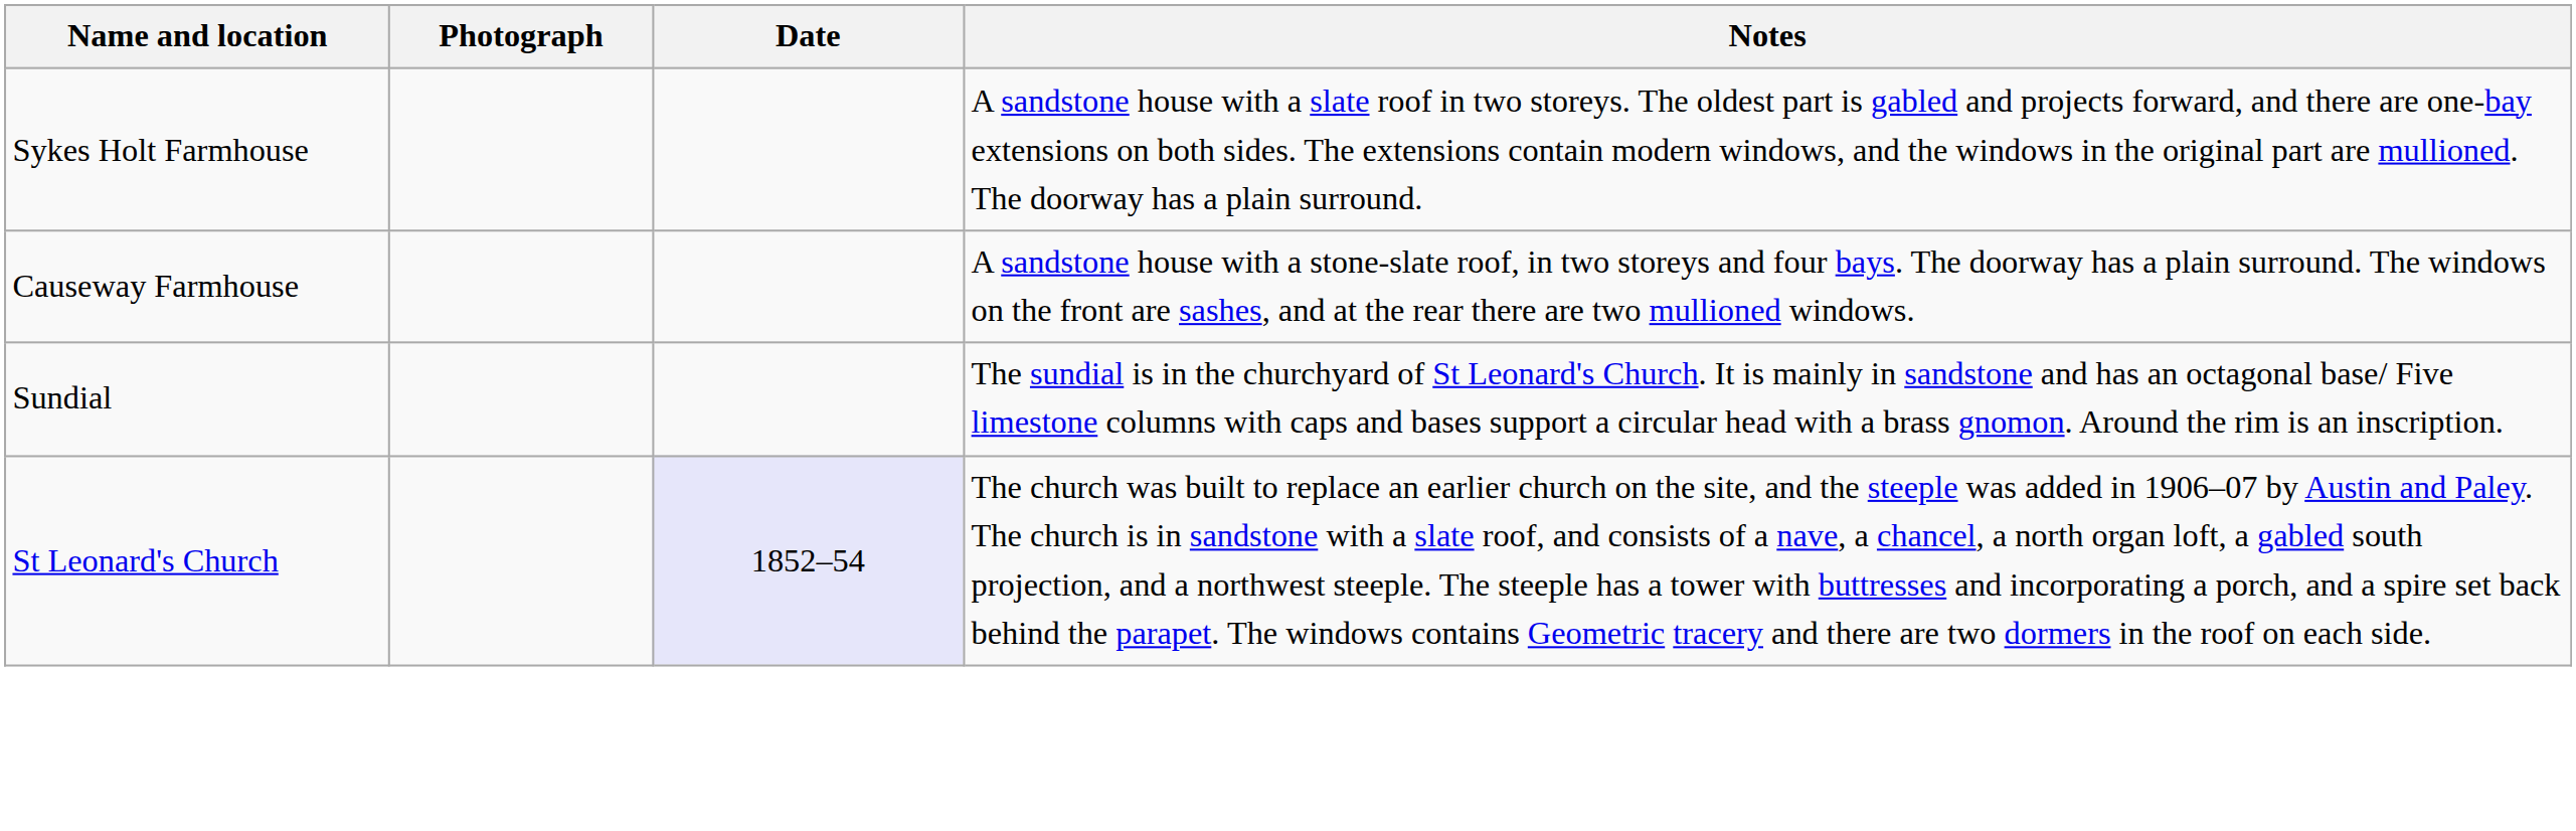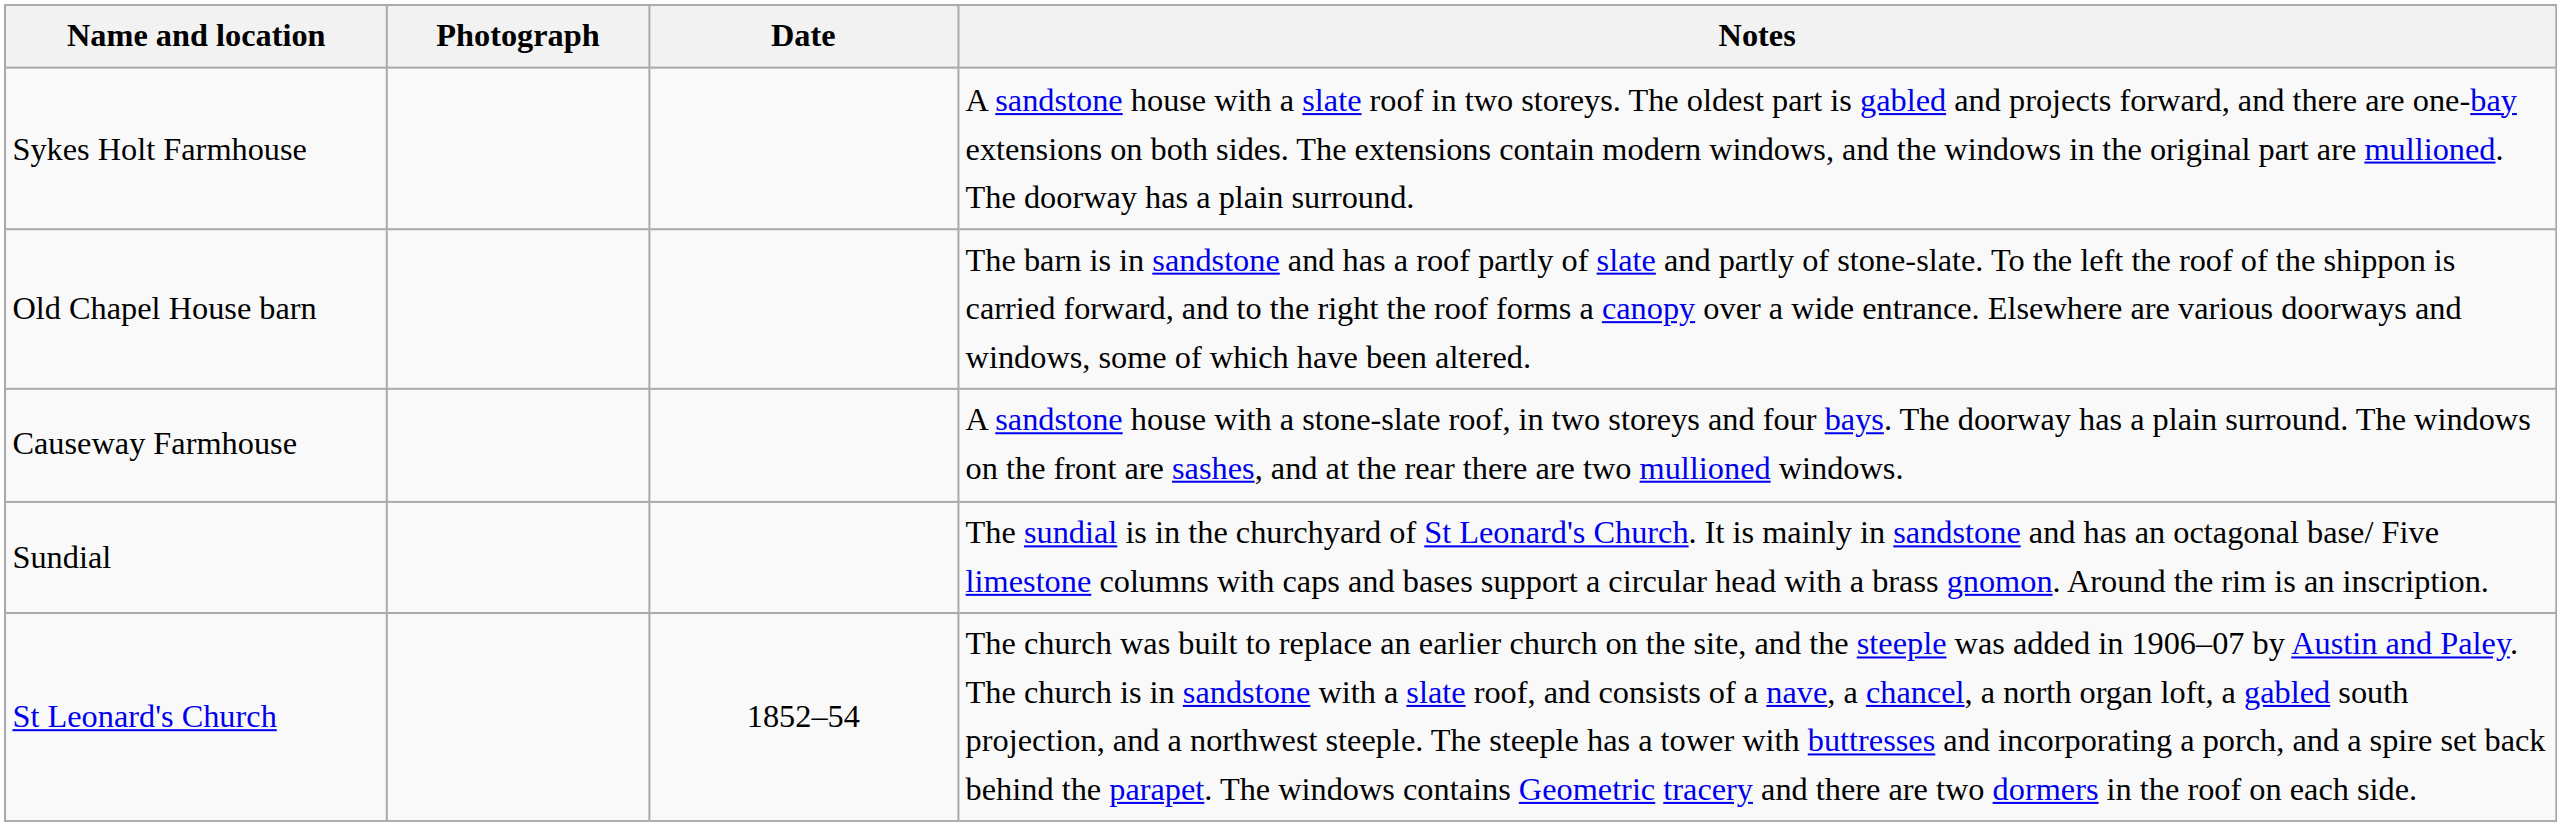+ row: Old Chapel House barn | The barn is in sandstone and has a roof partly of slate and partly of stone-slate. To the left the roof of the shippon is carried forward, and to the right the roof forms a canopy over a wide entrance. Elsewhere are various doorways and windows, some of which have been altered.
St Leonard's Church | Date: lavender background -> no background
